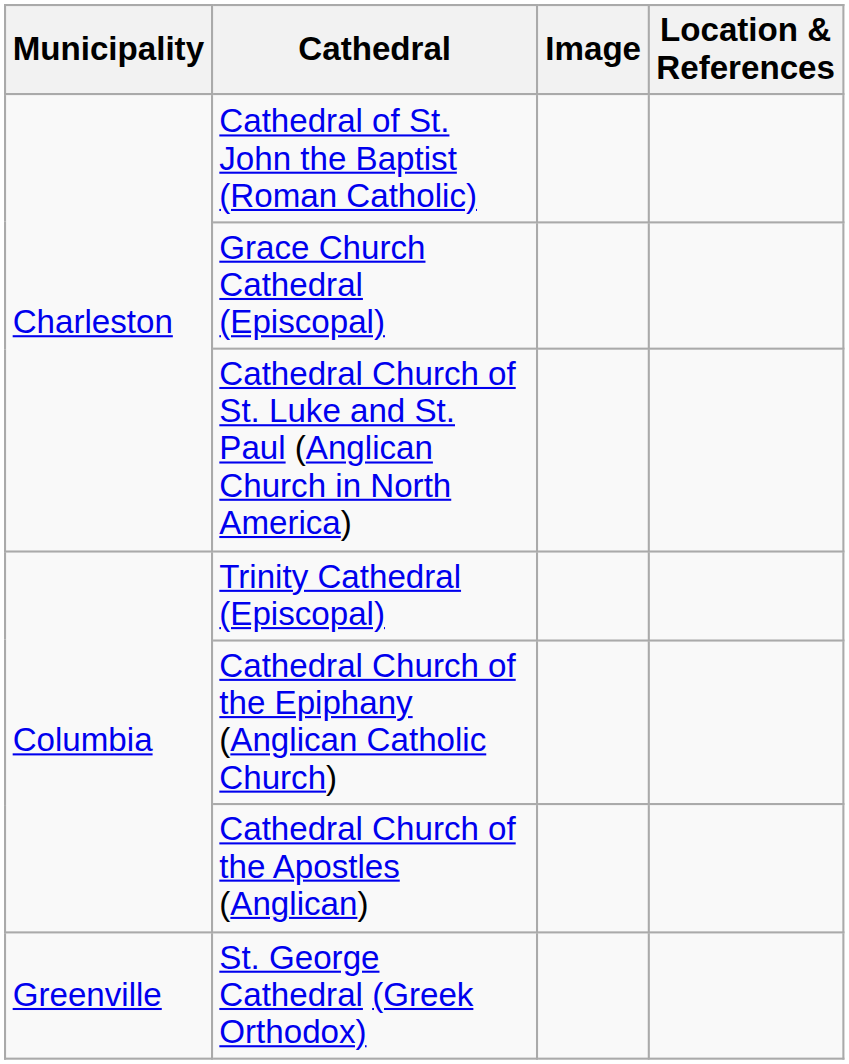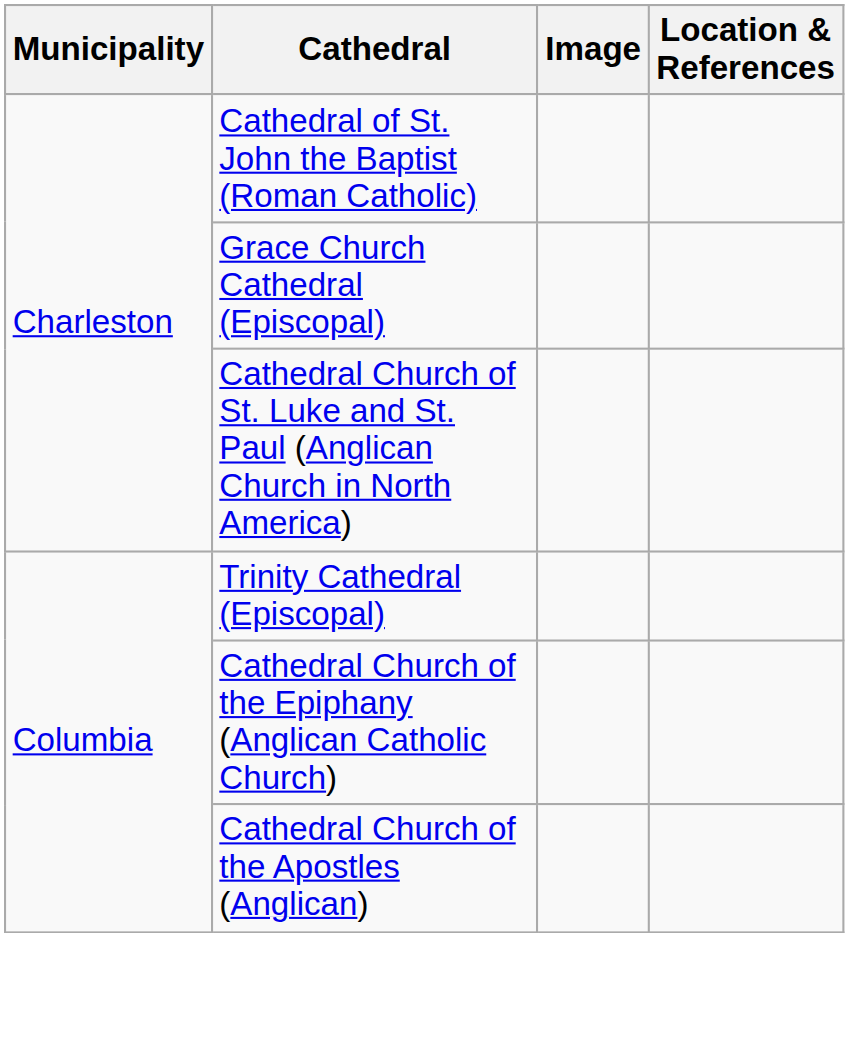- row: Greenville | St. George Cathedral (Greek Orthodox)
